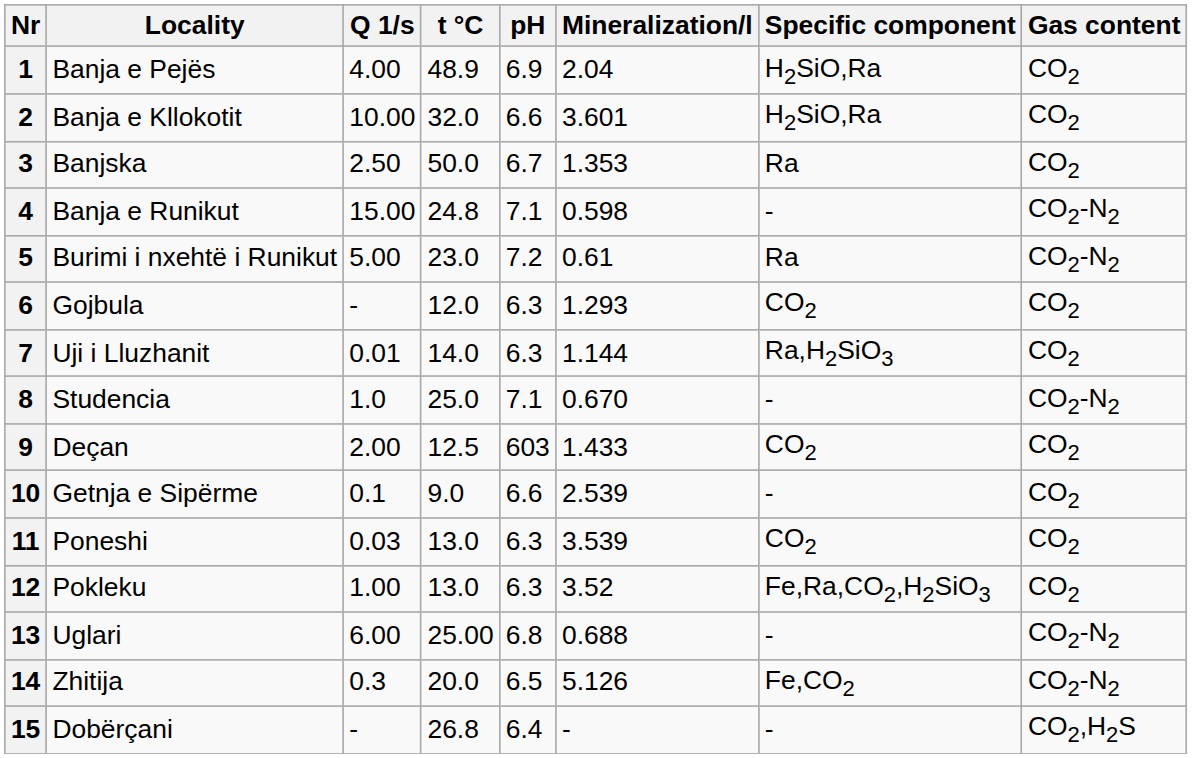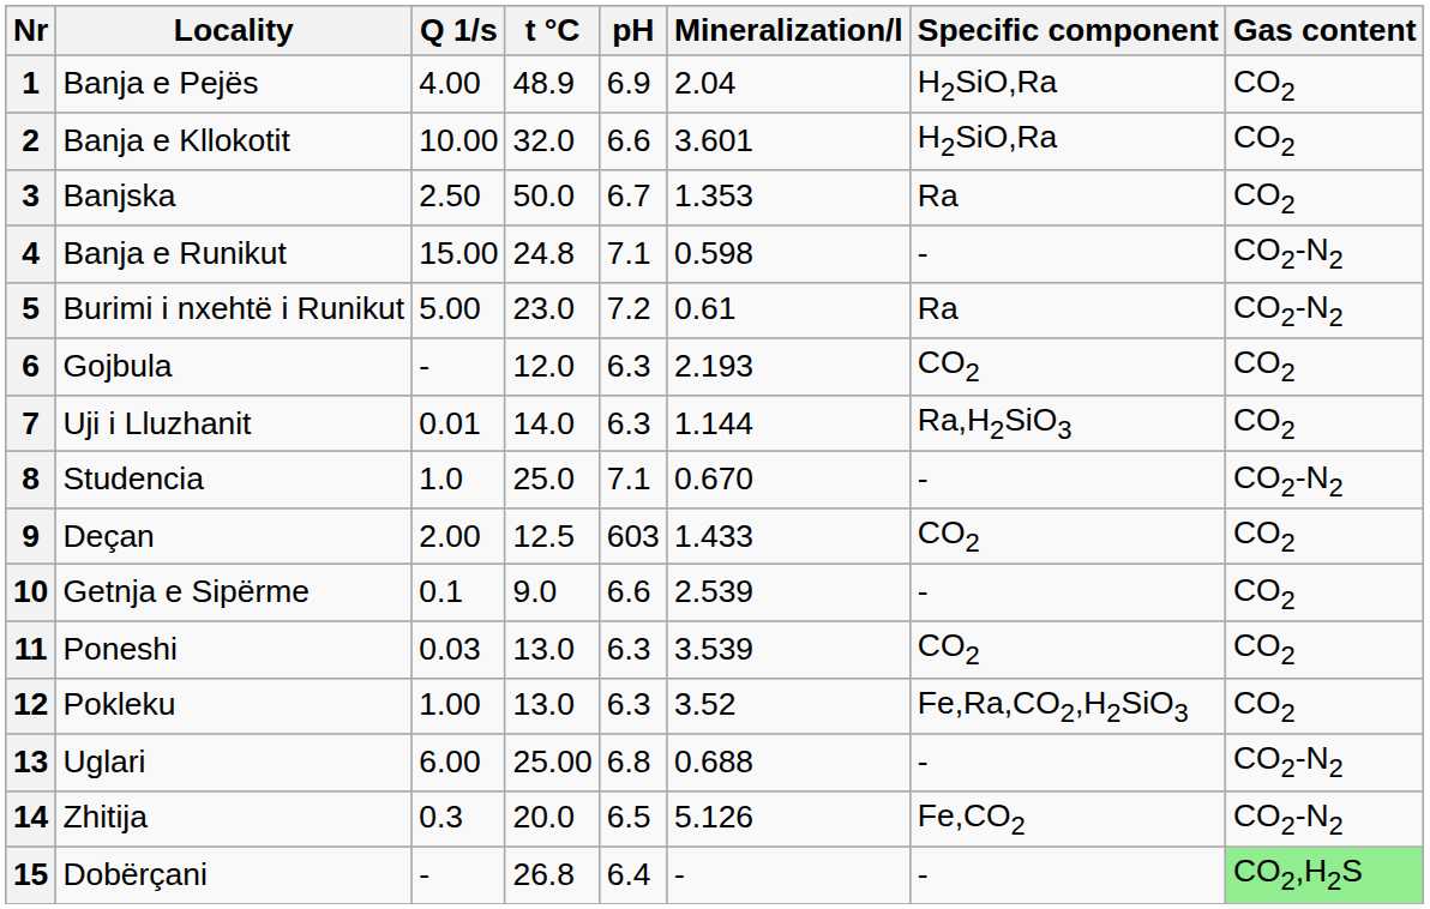6 | Mineralization/l: 1.293 -> 2.193
15 | Gas content: no background -> lightgreen background
